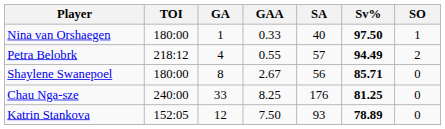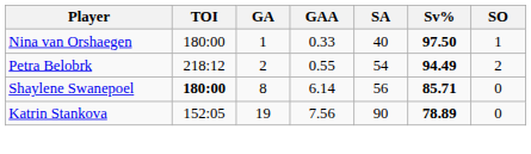Petra Belobrk | GA: 4 -> 2
Petra Belobrk | SA: 57 -> 54
Shaylene Swanepoel | TOI: normal -> bold
Shaylene Swanepoel | GAA: 2.67 -> 6.14
- row: Chau Nga-sze | 240:00 | 33 | 8.25 | 176 | 81.25 | 0
Katrin Stankova | GA: 12 -> 19
Katrin Stankova | GAA: 7.50 -> 7.56
Katrin Stankova | SA: 93 -> 90
